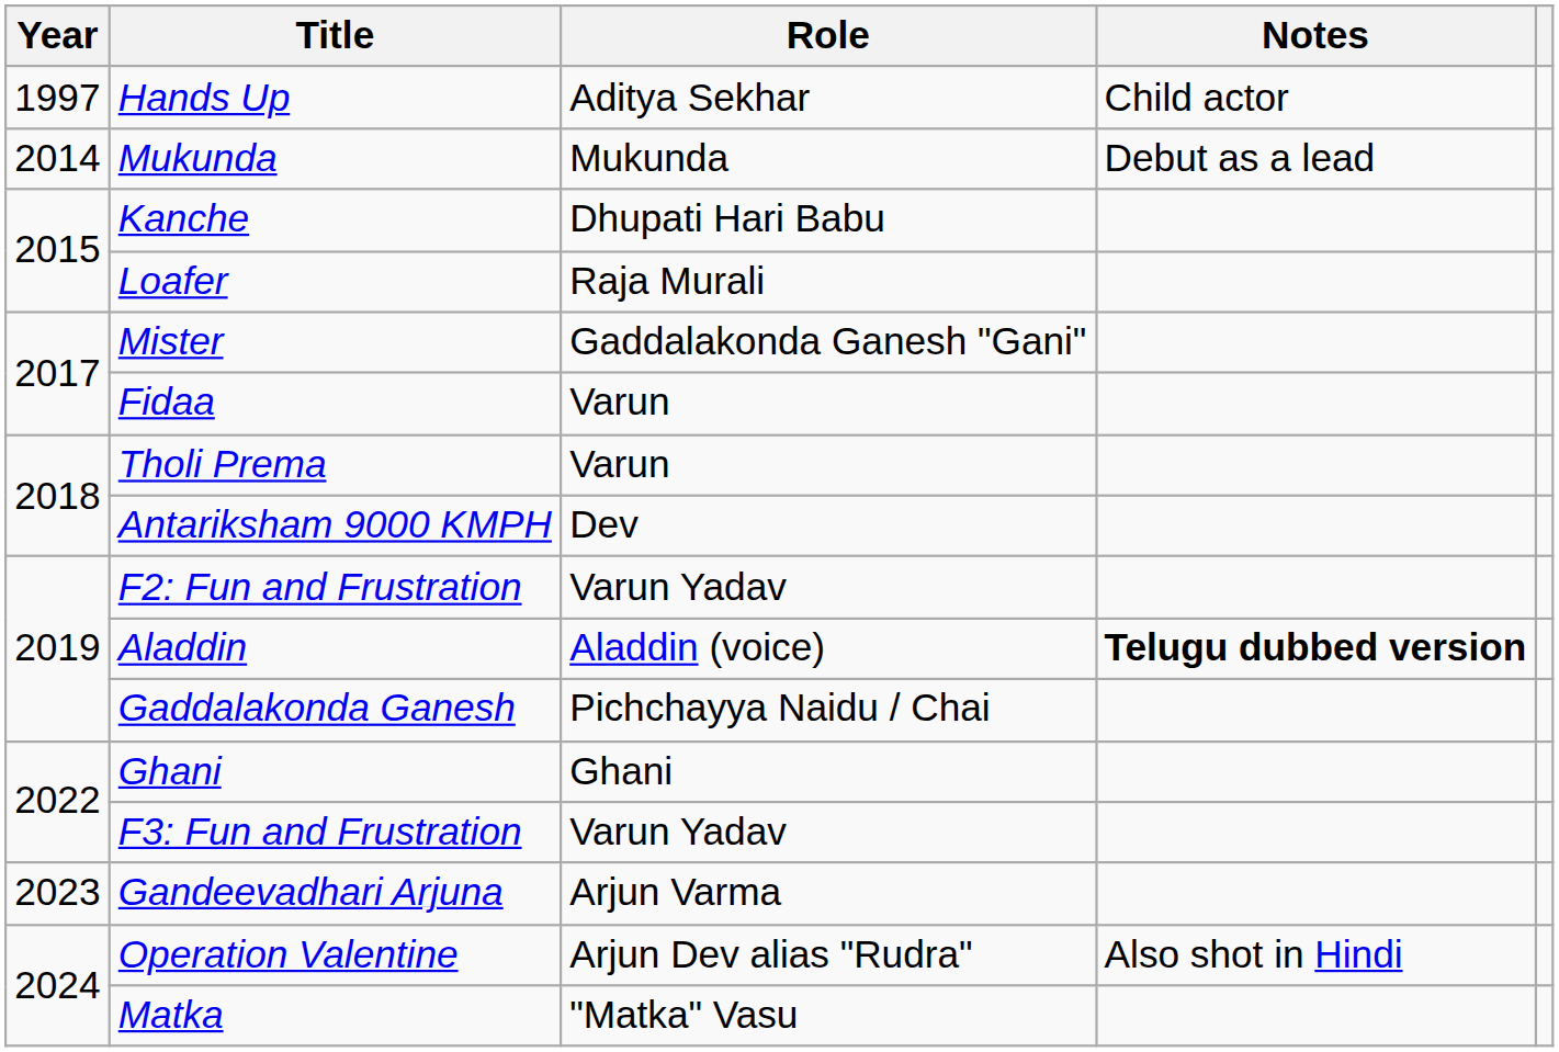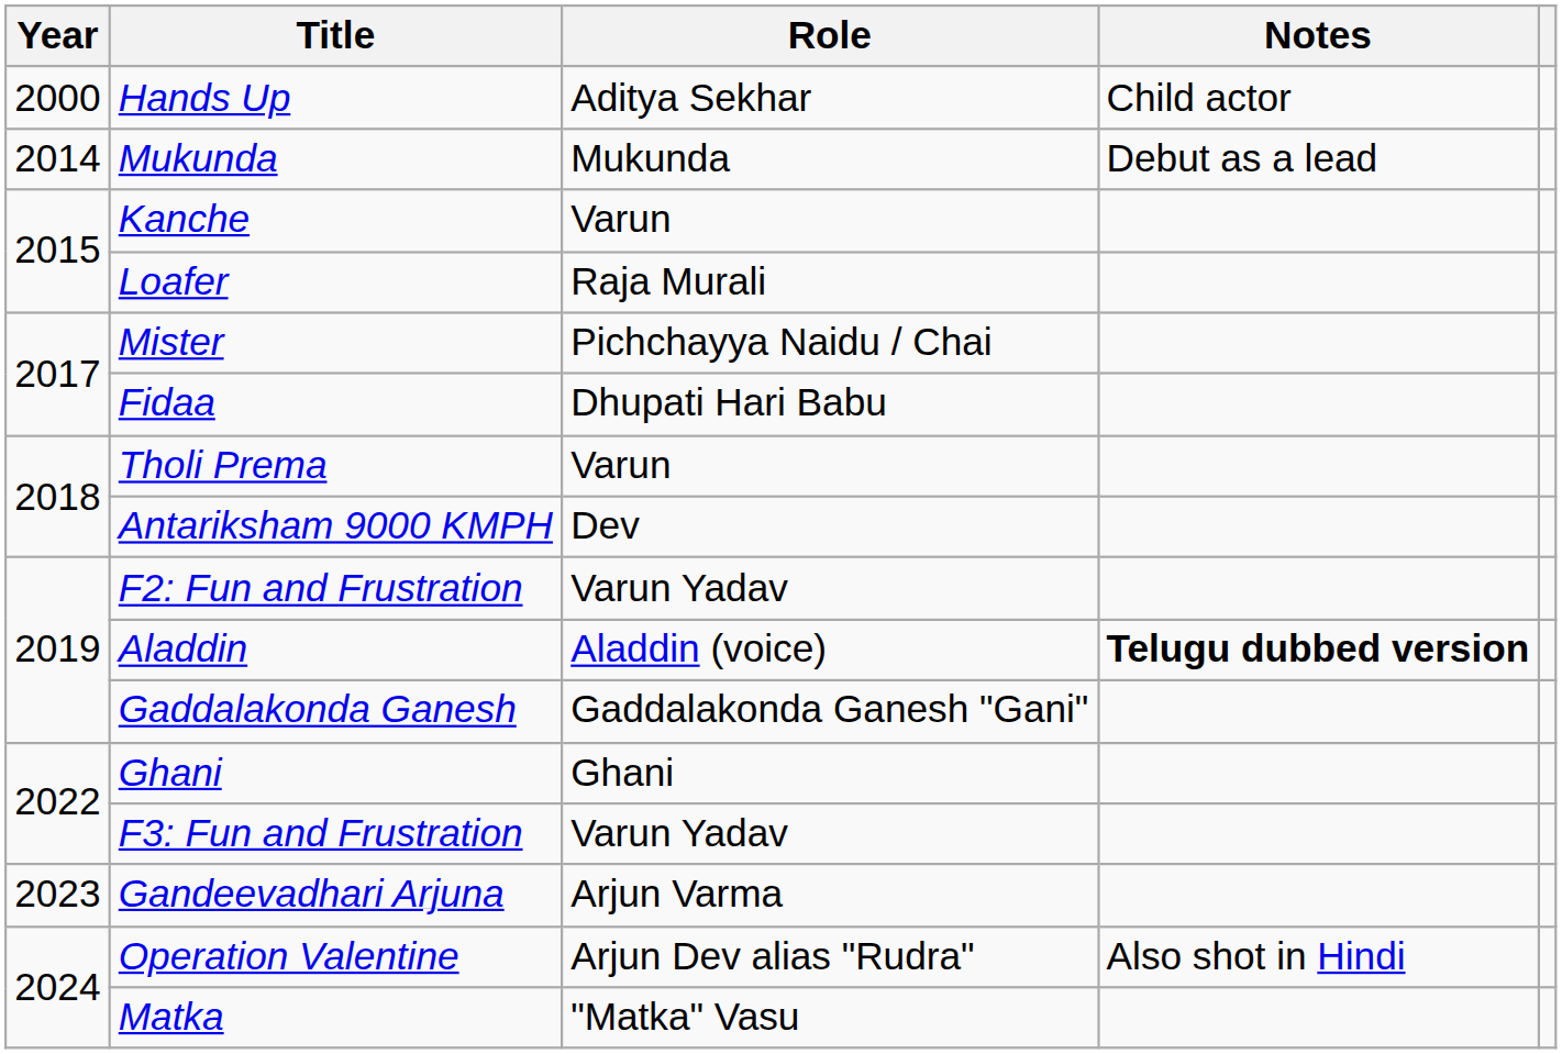Hands Up | Year: 1997 -> 2000
Kanche | Role: Dhupati Hari Babu -> Varun
Mister | Role: Gaddalakonda Ganesh "Gani" -> Pichchayya Naidu / Chai
Fidaa | Role: Varun -> Dhupati Hari Babu
Gaddalakonda Ganesh | Role: Pichchayya Naidu / Chai -> Gaddalakonda Ganesh "Gani"
